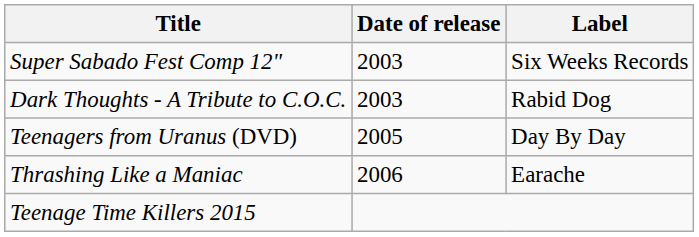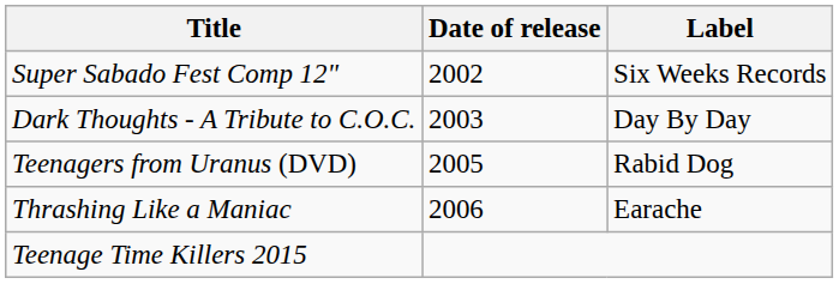Super Sabado Fest Comp 12" | Date of release: 2003 -> 2002
Dark Thoughts - A Tribute to C.O.C. | Label: Rabid Dog -> Day By Day
Teenagers from Uranus (DVD) | Label: Day By Day -> Rabid Dog
